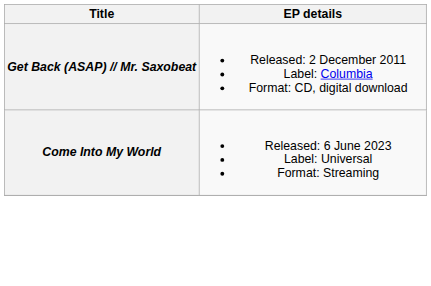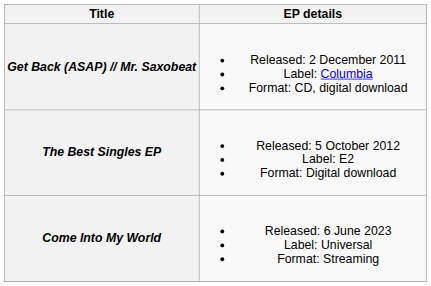+ row: The Best Singles EP | Released: 5 October 2012 Label: E2 Format: Digital download
